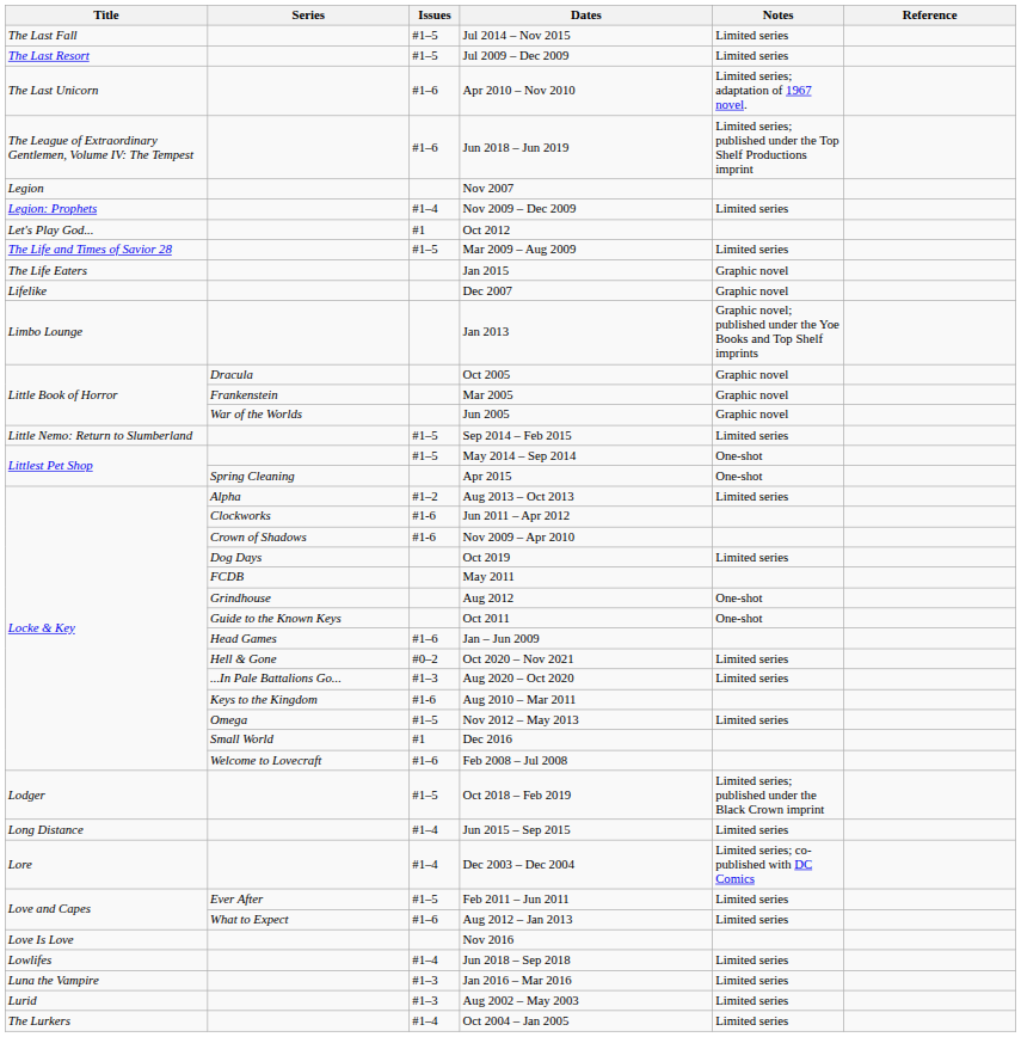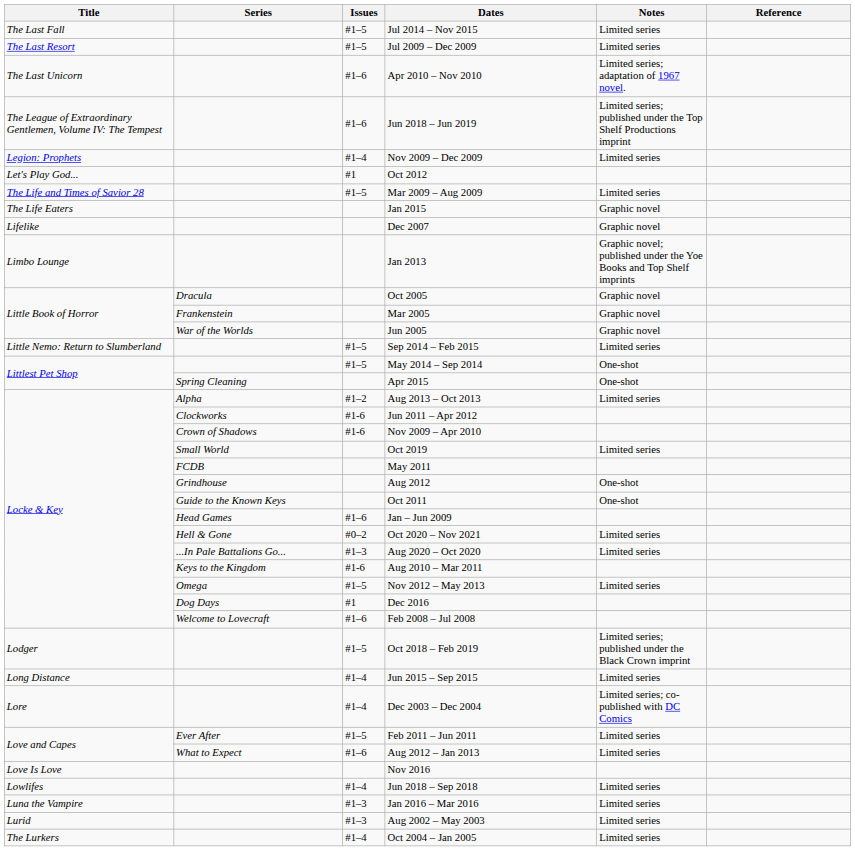- row: Legion | Nov 2007
Oct 2019 | Series: Dog Days -> Small World
Dec 2016 | Series: Small World -> Dog Days
